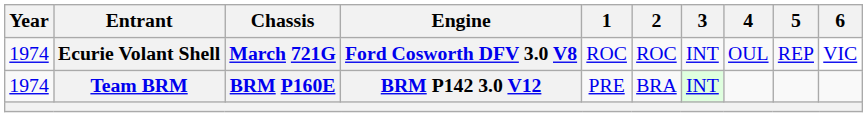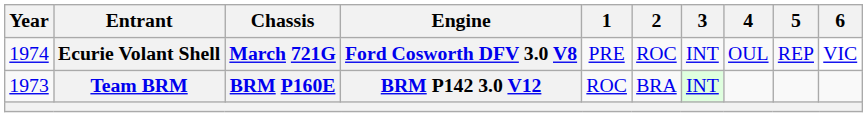Ecurie Volant Shell | 1: ROC -> PRE
Team BRM | Year: 1974 -> 1973
Team BRM | 1: PRE -> ROC
